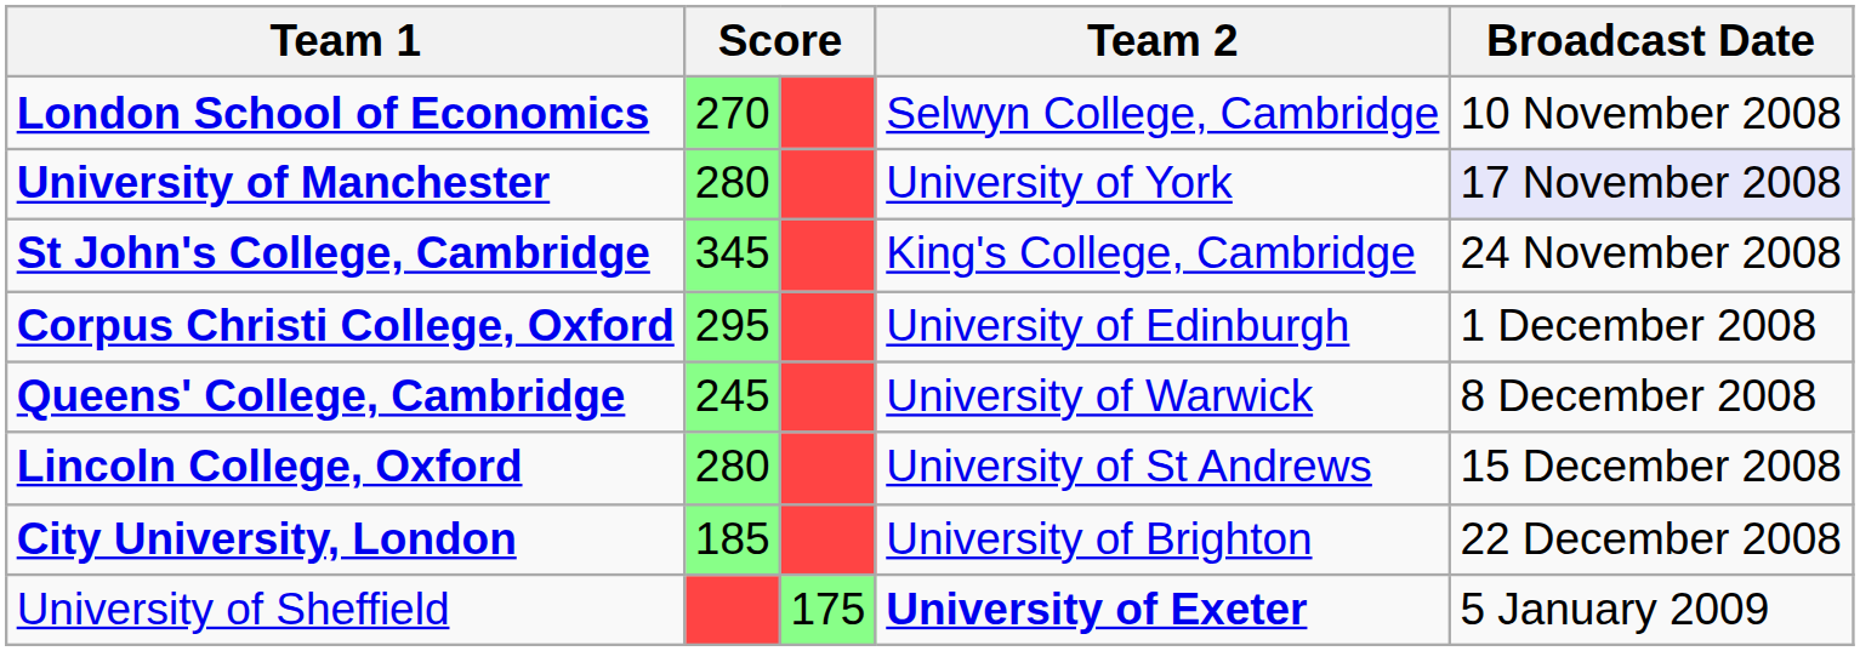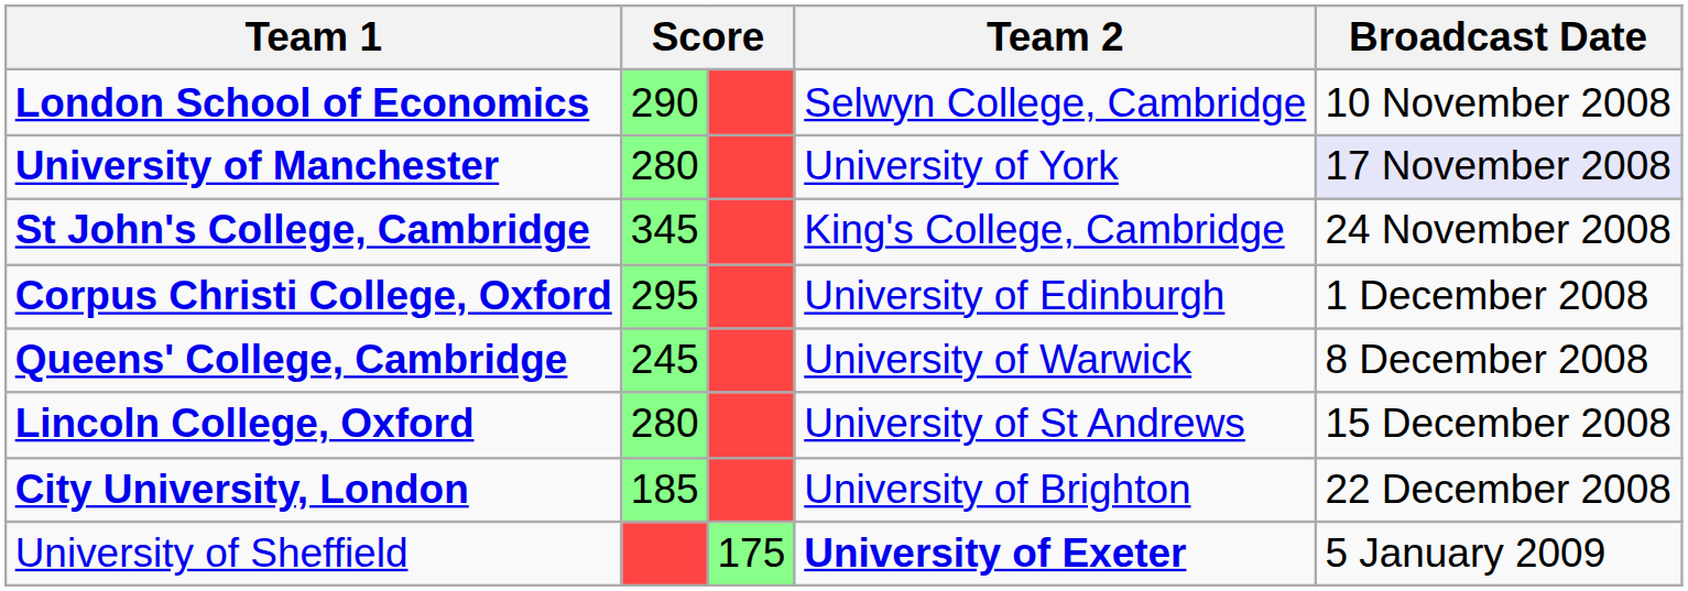London School of Economics | column 2: 270 -> 290
